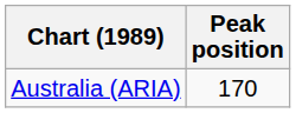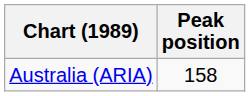Australia (ARIA) | Peak position: 170 -> 158
